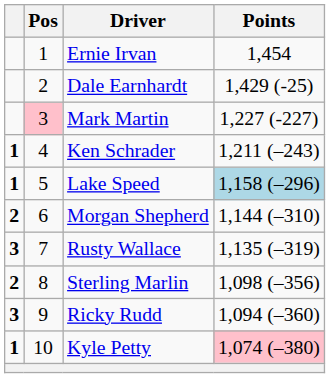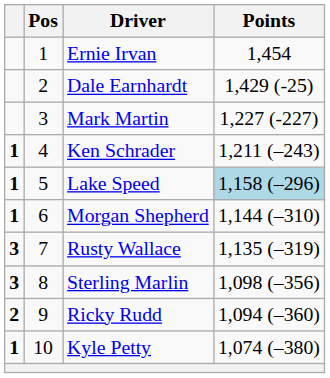Mark Martin | Pos: pink background -> no background
Morgan Shepherd | column 1: 2 -> 1
Sterling Marlin | column 1: 2 -> 3
Ricky Rudd | column 1: 3 -> 2
Kyle Petty | Points: pink background -> no background
